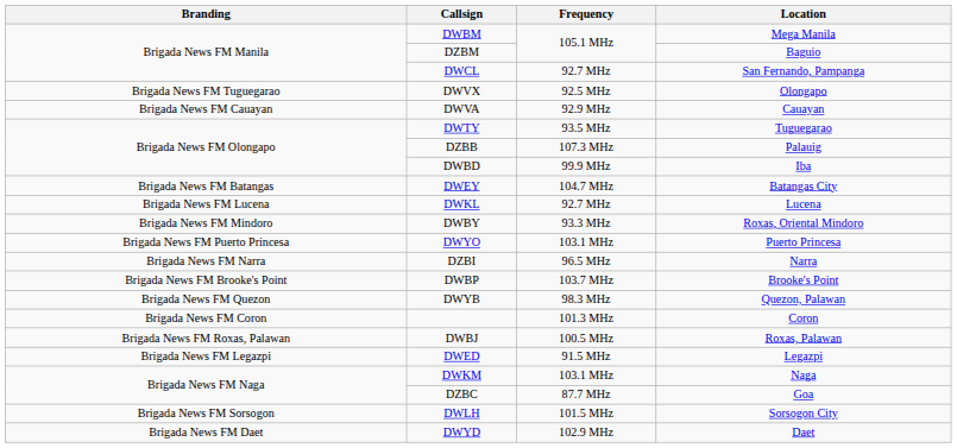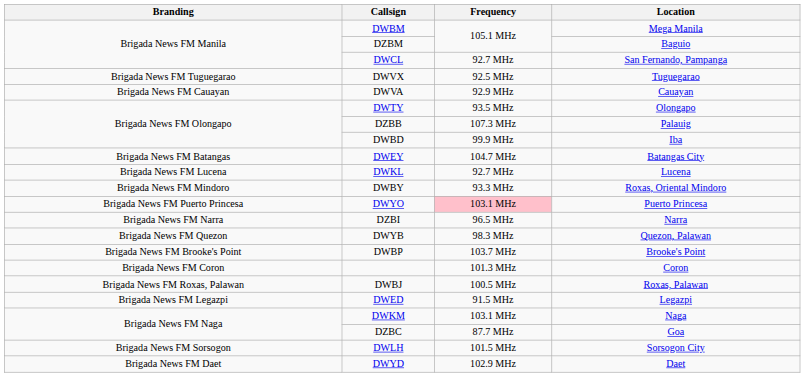DWVX | Location: Olongapo -> Tuguegarao
DWTY | Location: Tuguegarao -> Olongapo
DWYO | Frequency: no background -> pink background
rows swapped: DWBP <-> DWYB
